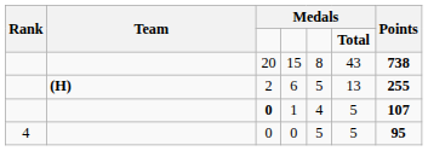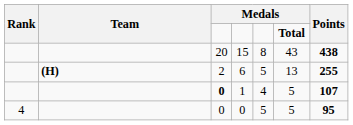15 | Points: 738 -> 438
